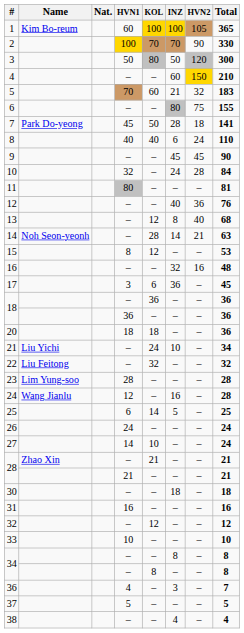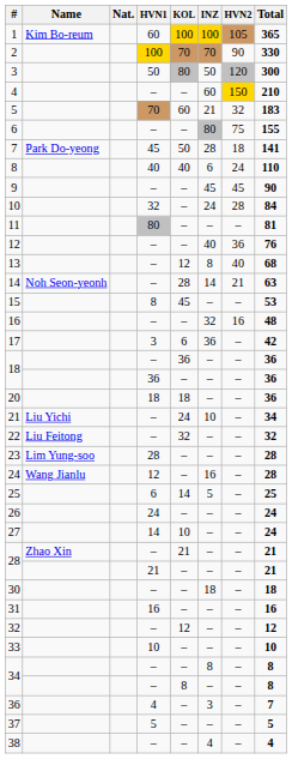15 | KOL: 12 -> 45
17 | Total: 45 -> 42
